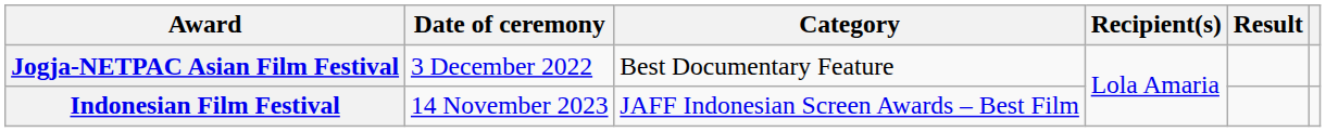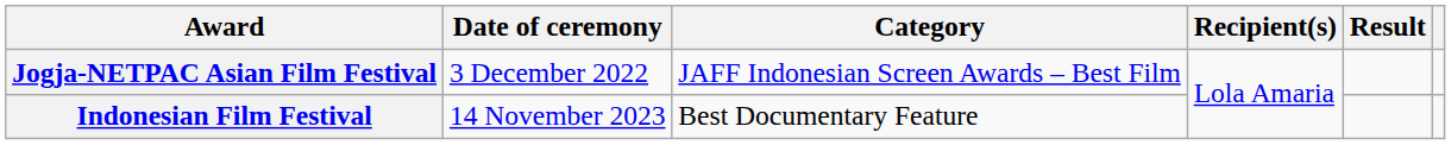Jogja-NETPAC Asian Film Festival | Category: Best Documentary Feature -> JAFF Indonesian Screen Awards – Best Film
Indonesian Film Festival | Category: JAFF Indonesian Screen Awards – Best Film -> Best Documentary Feature
